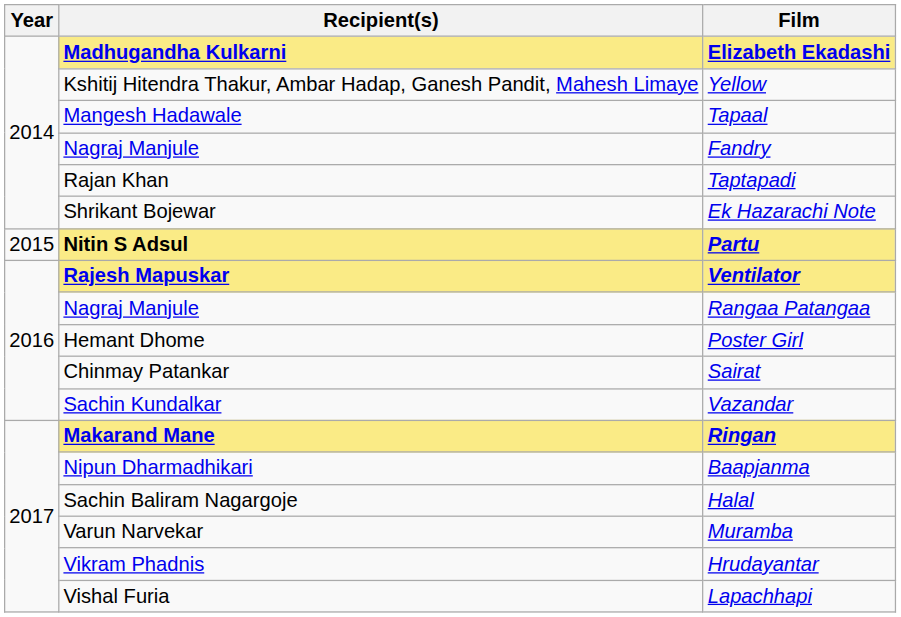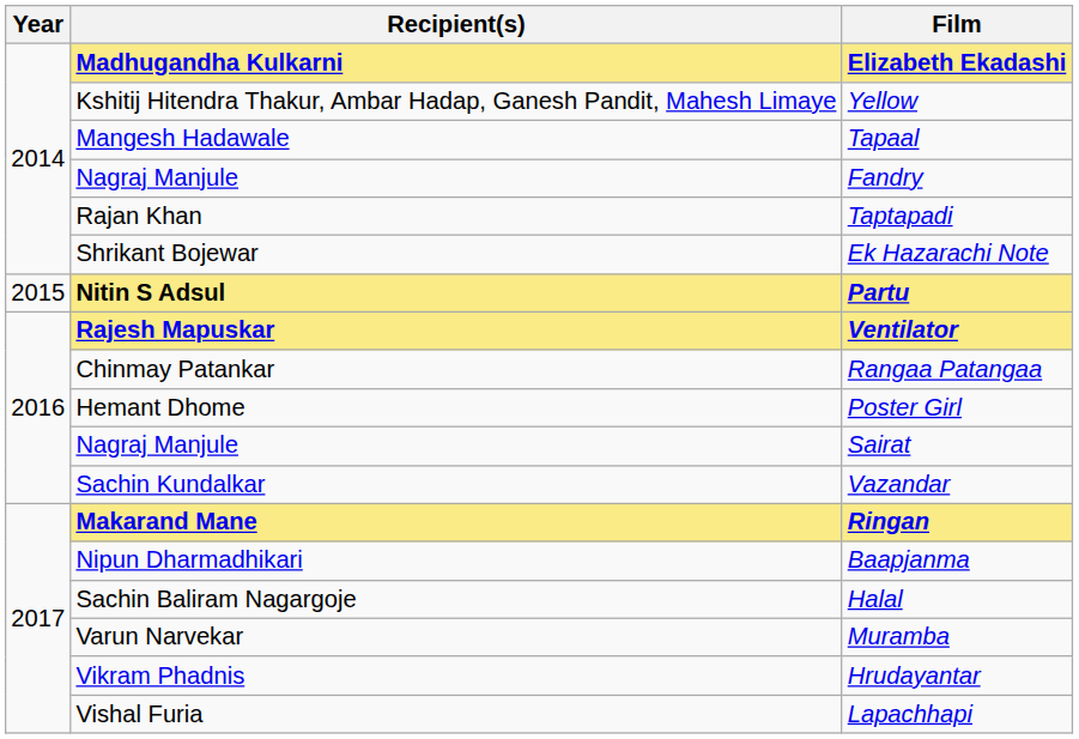Rangaa Patangaa | Recipient(s): Nagraj Manjule -> Chinmay Patankar
Sairat | Recipient(s): Chinmay Patankar -> Nagraj Manjule
